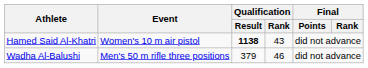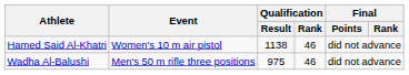Hamed Said Al-Khatri | Qualification / Result: bold -> normal
Hamed Said Al-Khatri | Qualification / Rank: 43 -> 46
Wadha Al-Balushi | Qualification / Result: 379 -> 975
